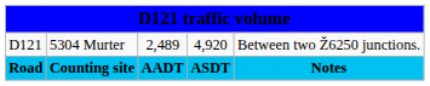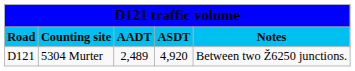rows swapped: Road <-> D121
